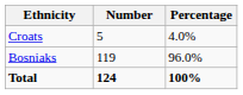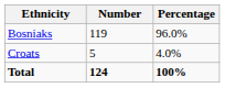rows swapped: Bosniaks <-> Croats
